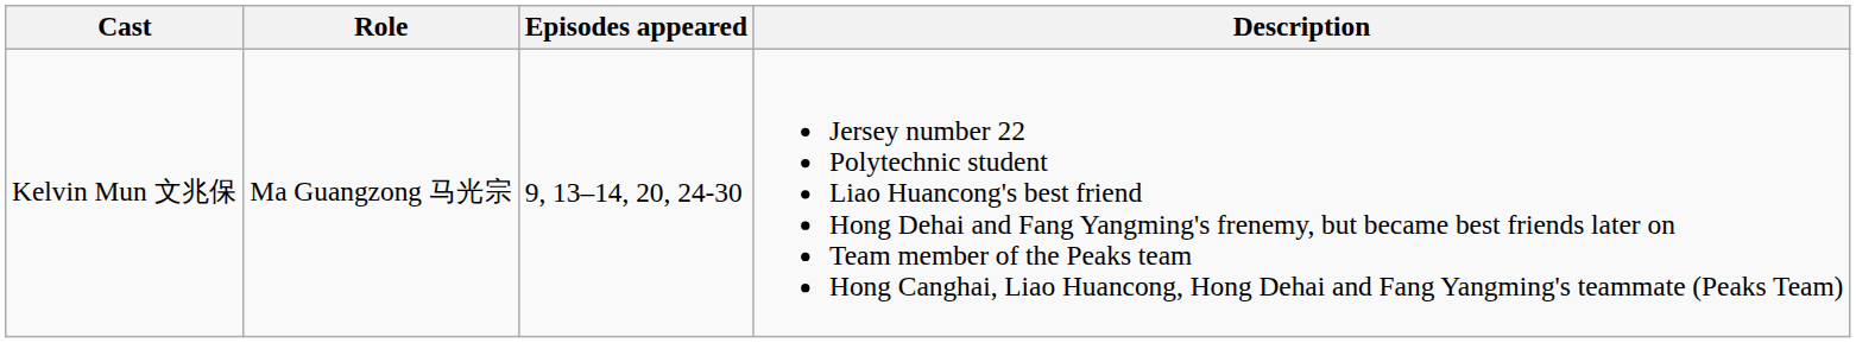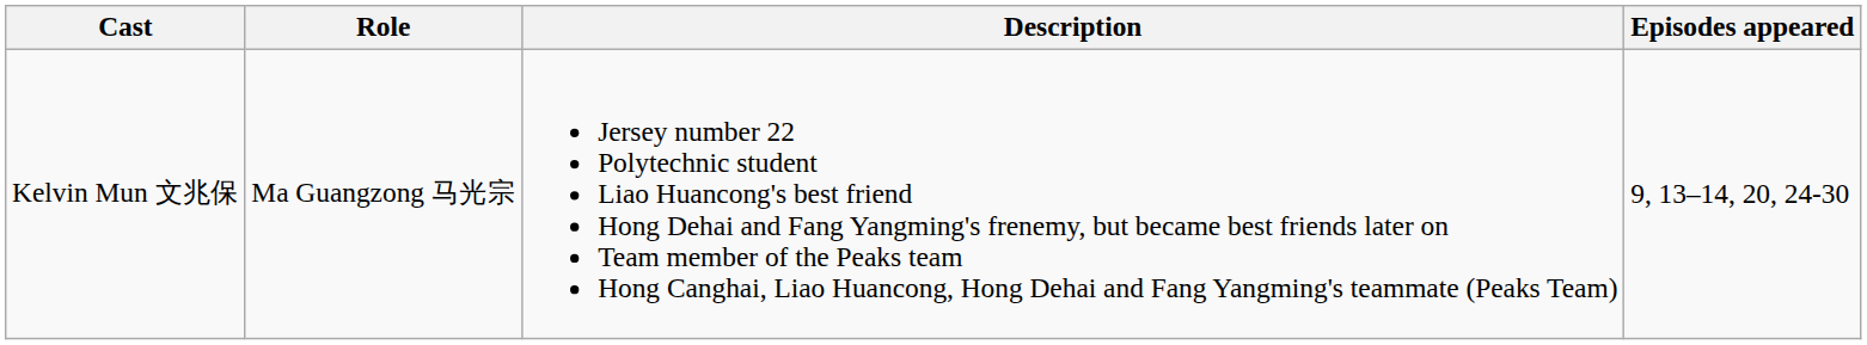columns swapped: Description <-> Episodes appeared
